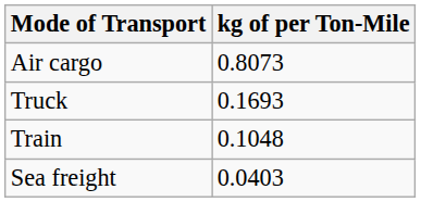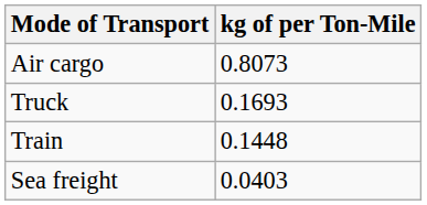Train | kg of per Ton-Mile: 0.1048 -> 0.1448
